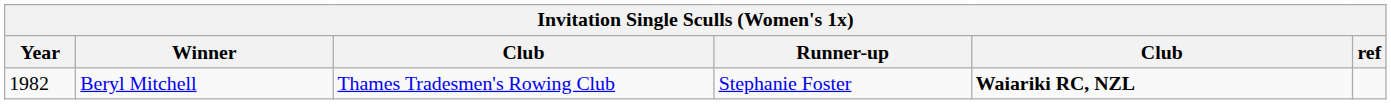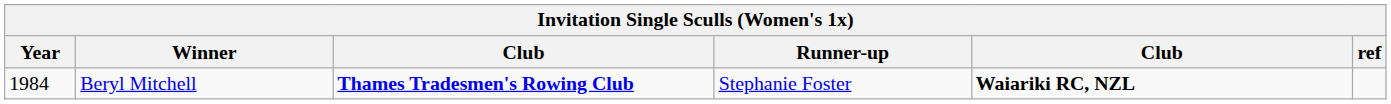Beryl Mitchell | Year: 1982 -> 1984
Beryl Mitchell | column 3: normal -> bold
